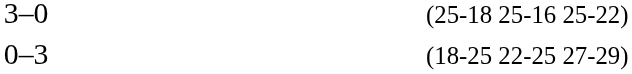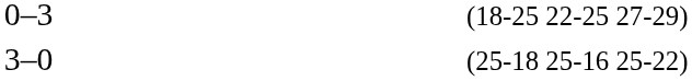rows swapped: 3–0 <-> 0–3
